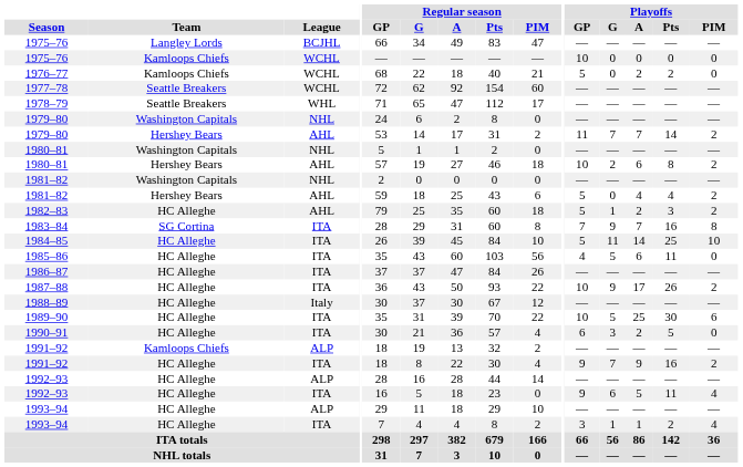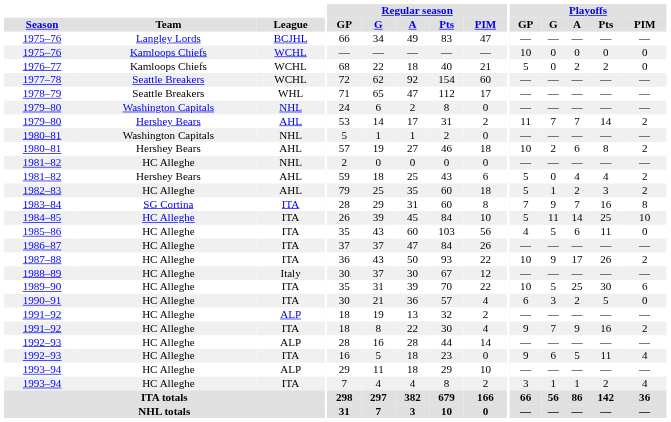1981–82 / NHL | Team: Washington Capitals -> HC Alleghe
1991–92 / ALP | Team: Kamloops Chiefs -> HC Alleghe
